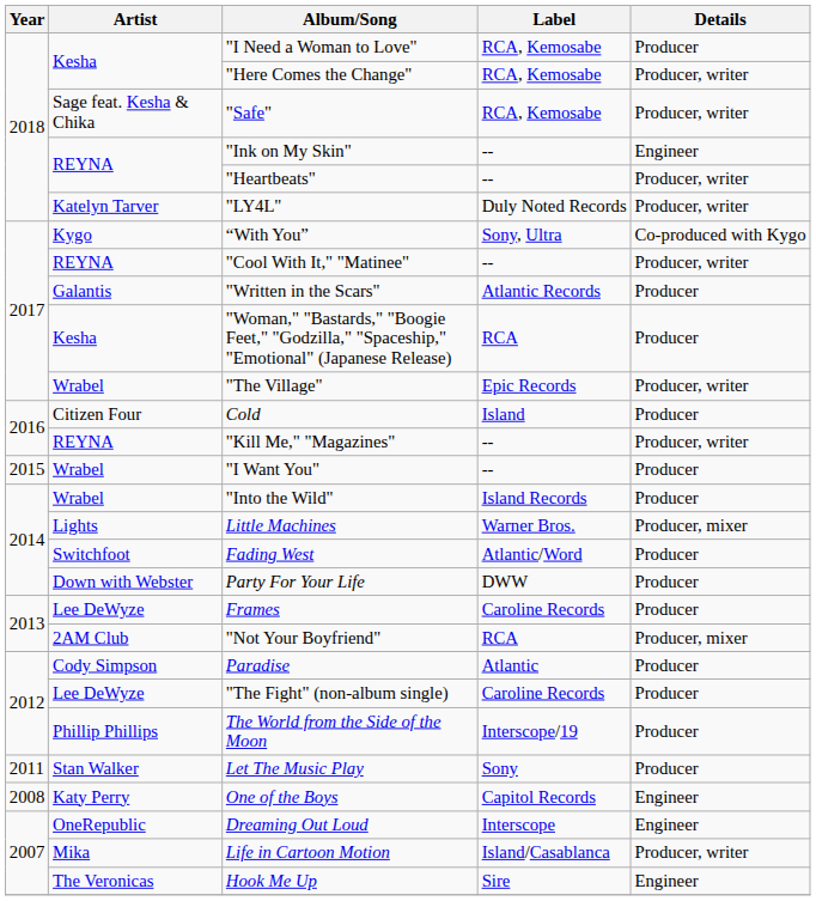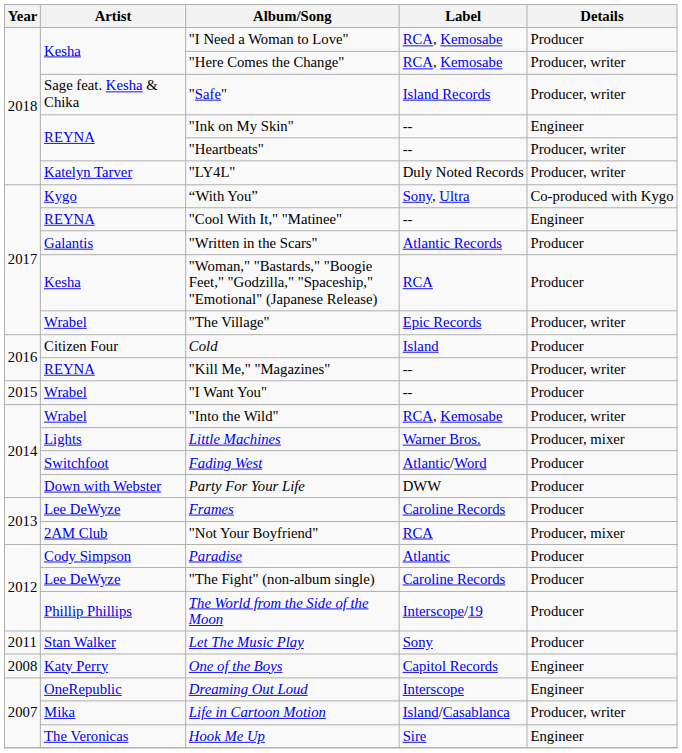"Safe" | Label: RCA, Kemosabe -> Island Records
"Cool With It," "Matinee" | Details: Producer, writer -> Engineer
"Into the Wild" | Label: Island Records -> RCA, Kemosabe
"Into the Wild" | Details: Producer -> Producer, writer
